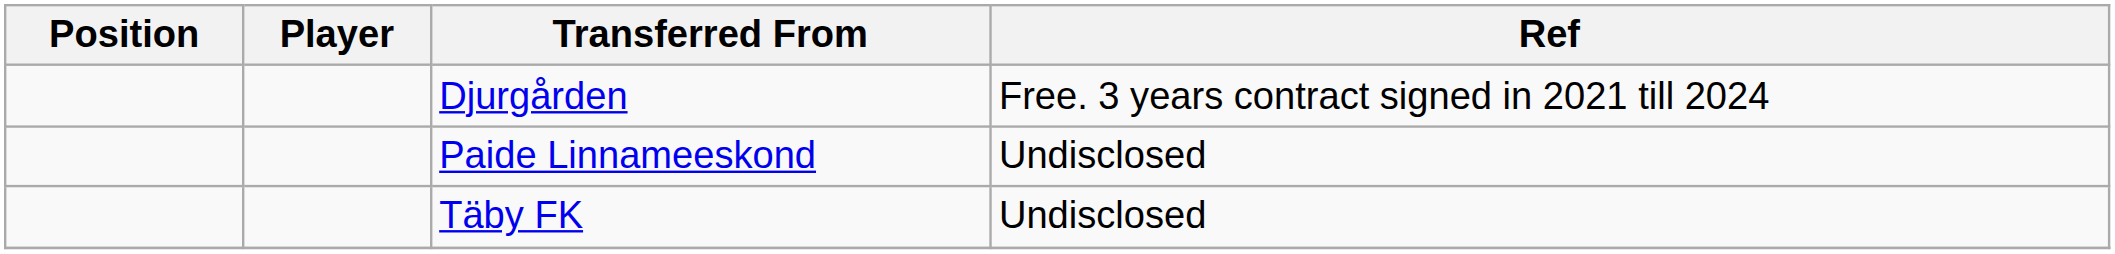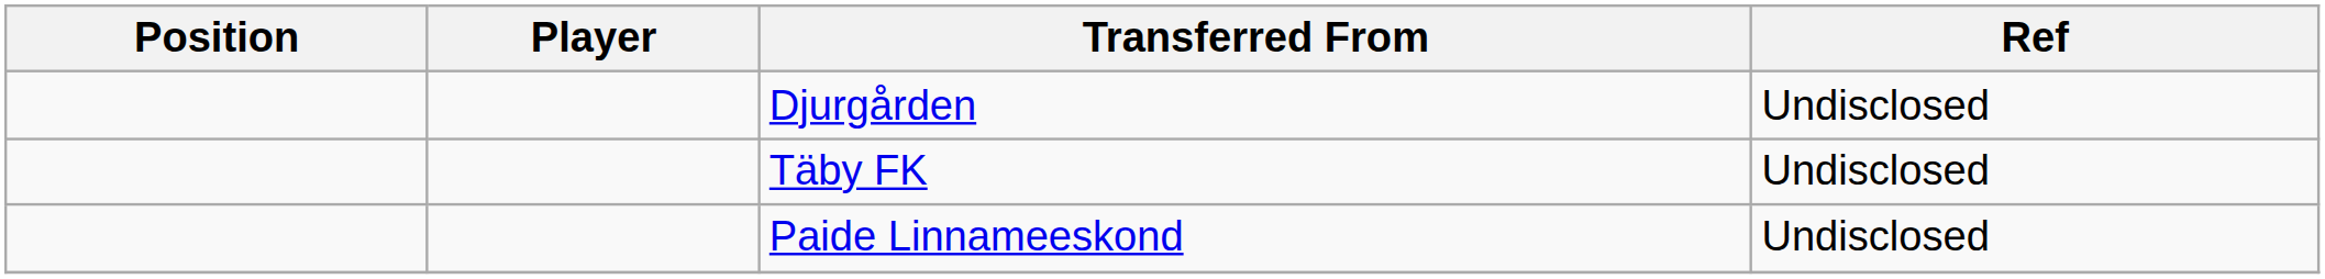Djurgården | Ref: Free. 3 years contract signed in 2021 till 2024 -> Undisclosed
rows swapped: Täby FK <-> Paide Linnameeskond
